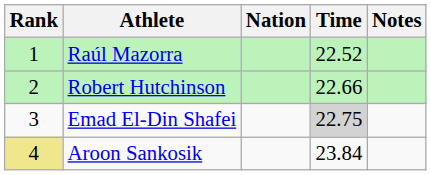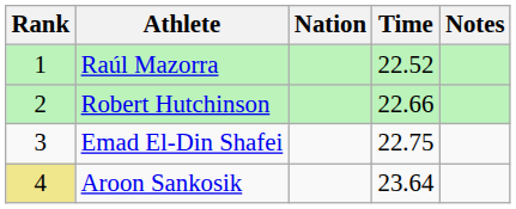Emad El-Din Shafei | Time: lightgrey background -> no background
Aroon Sankosik | Time: 23.84 -> 23.64
